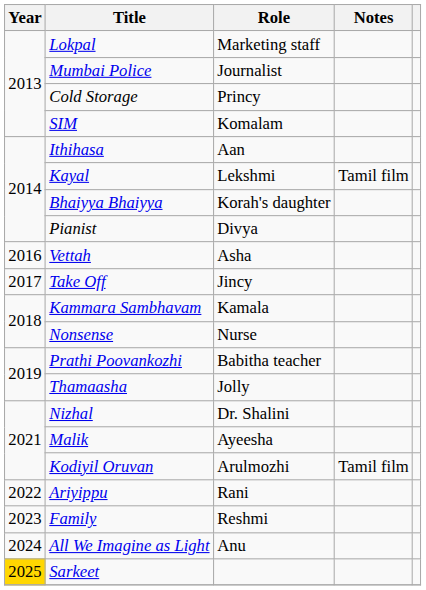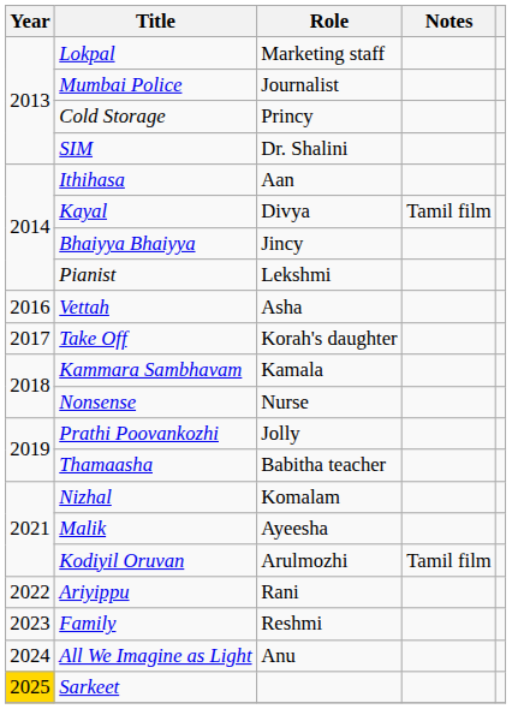SIM | Role: Komalam -> Dr. Shalini
Kayal | Role: Lekshmi -> Divya
Bhaiyya Bhaiyya | Role: Korah's daughter -> Jincy
Pianist | Role: Divya -> Lekshmi
Take Off | Role: Jincy -> Korah's daughter
Prathi Poovankozhi | Role: Babitha teacher -> Jolly
Thamaasha | Role: Jolly -> Babitha teacher
Nizhal | Role: Dr. Shalini -> Komalam
